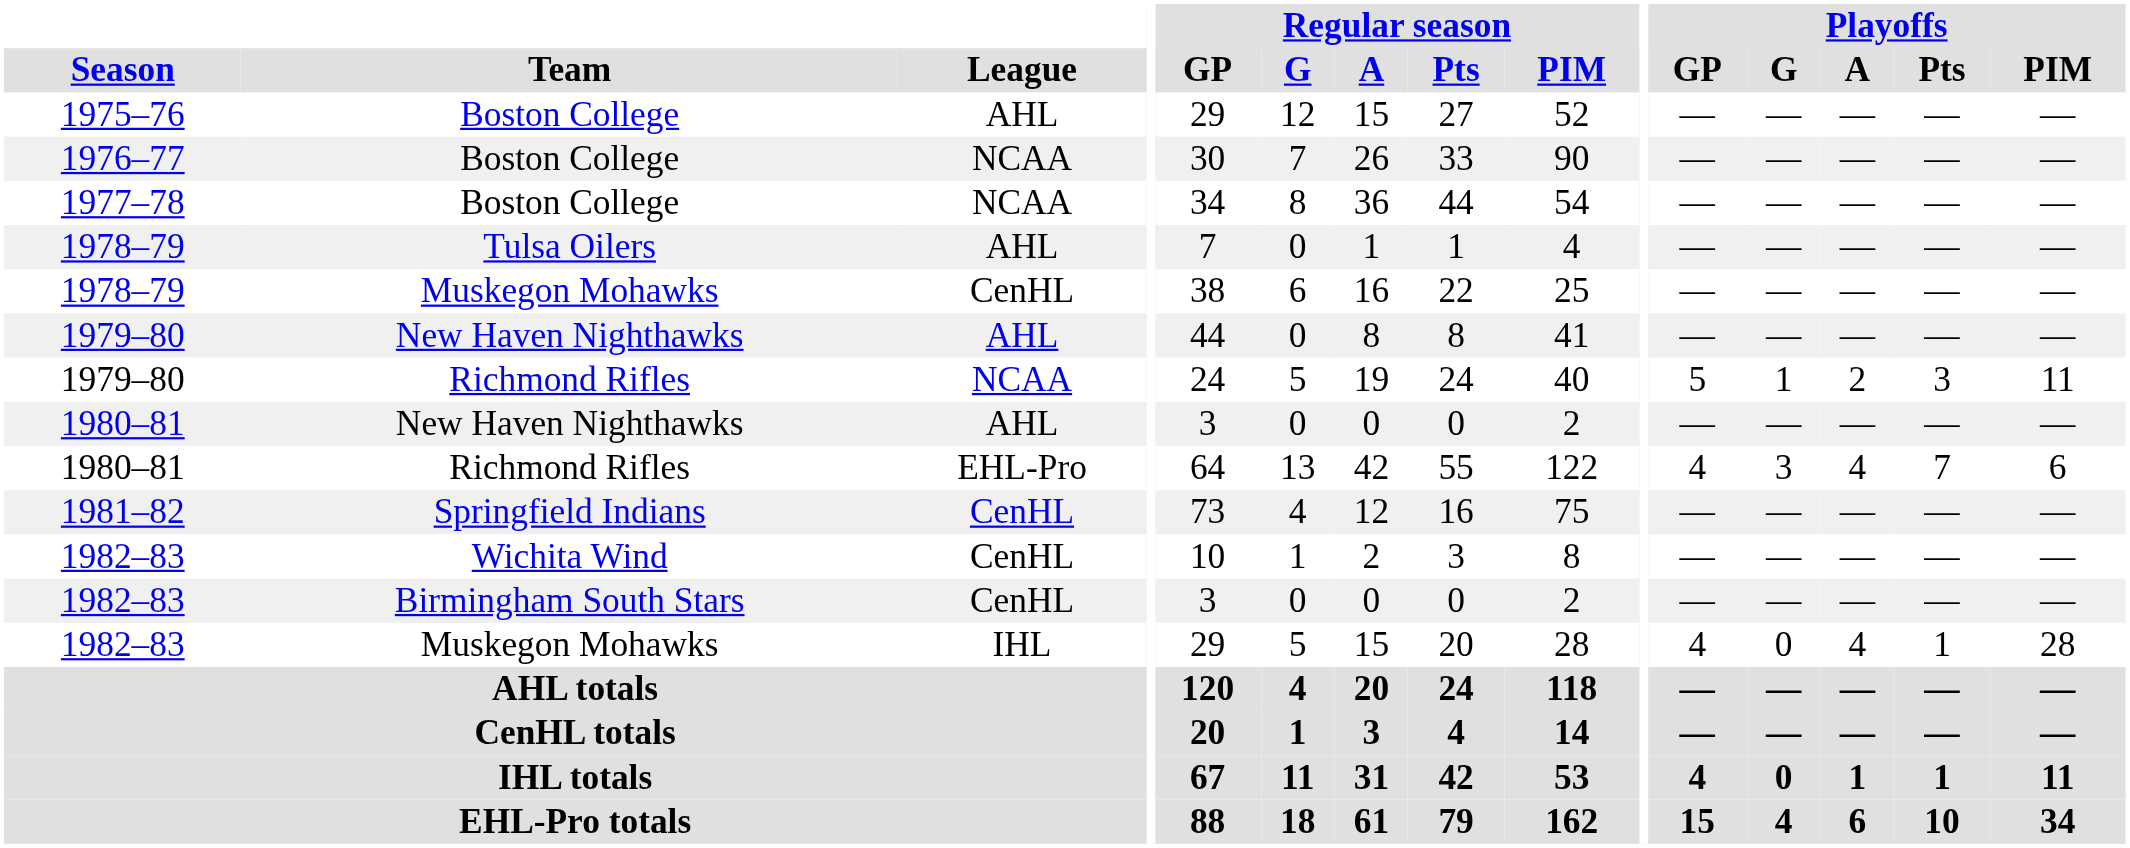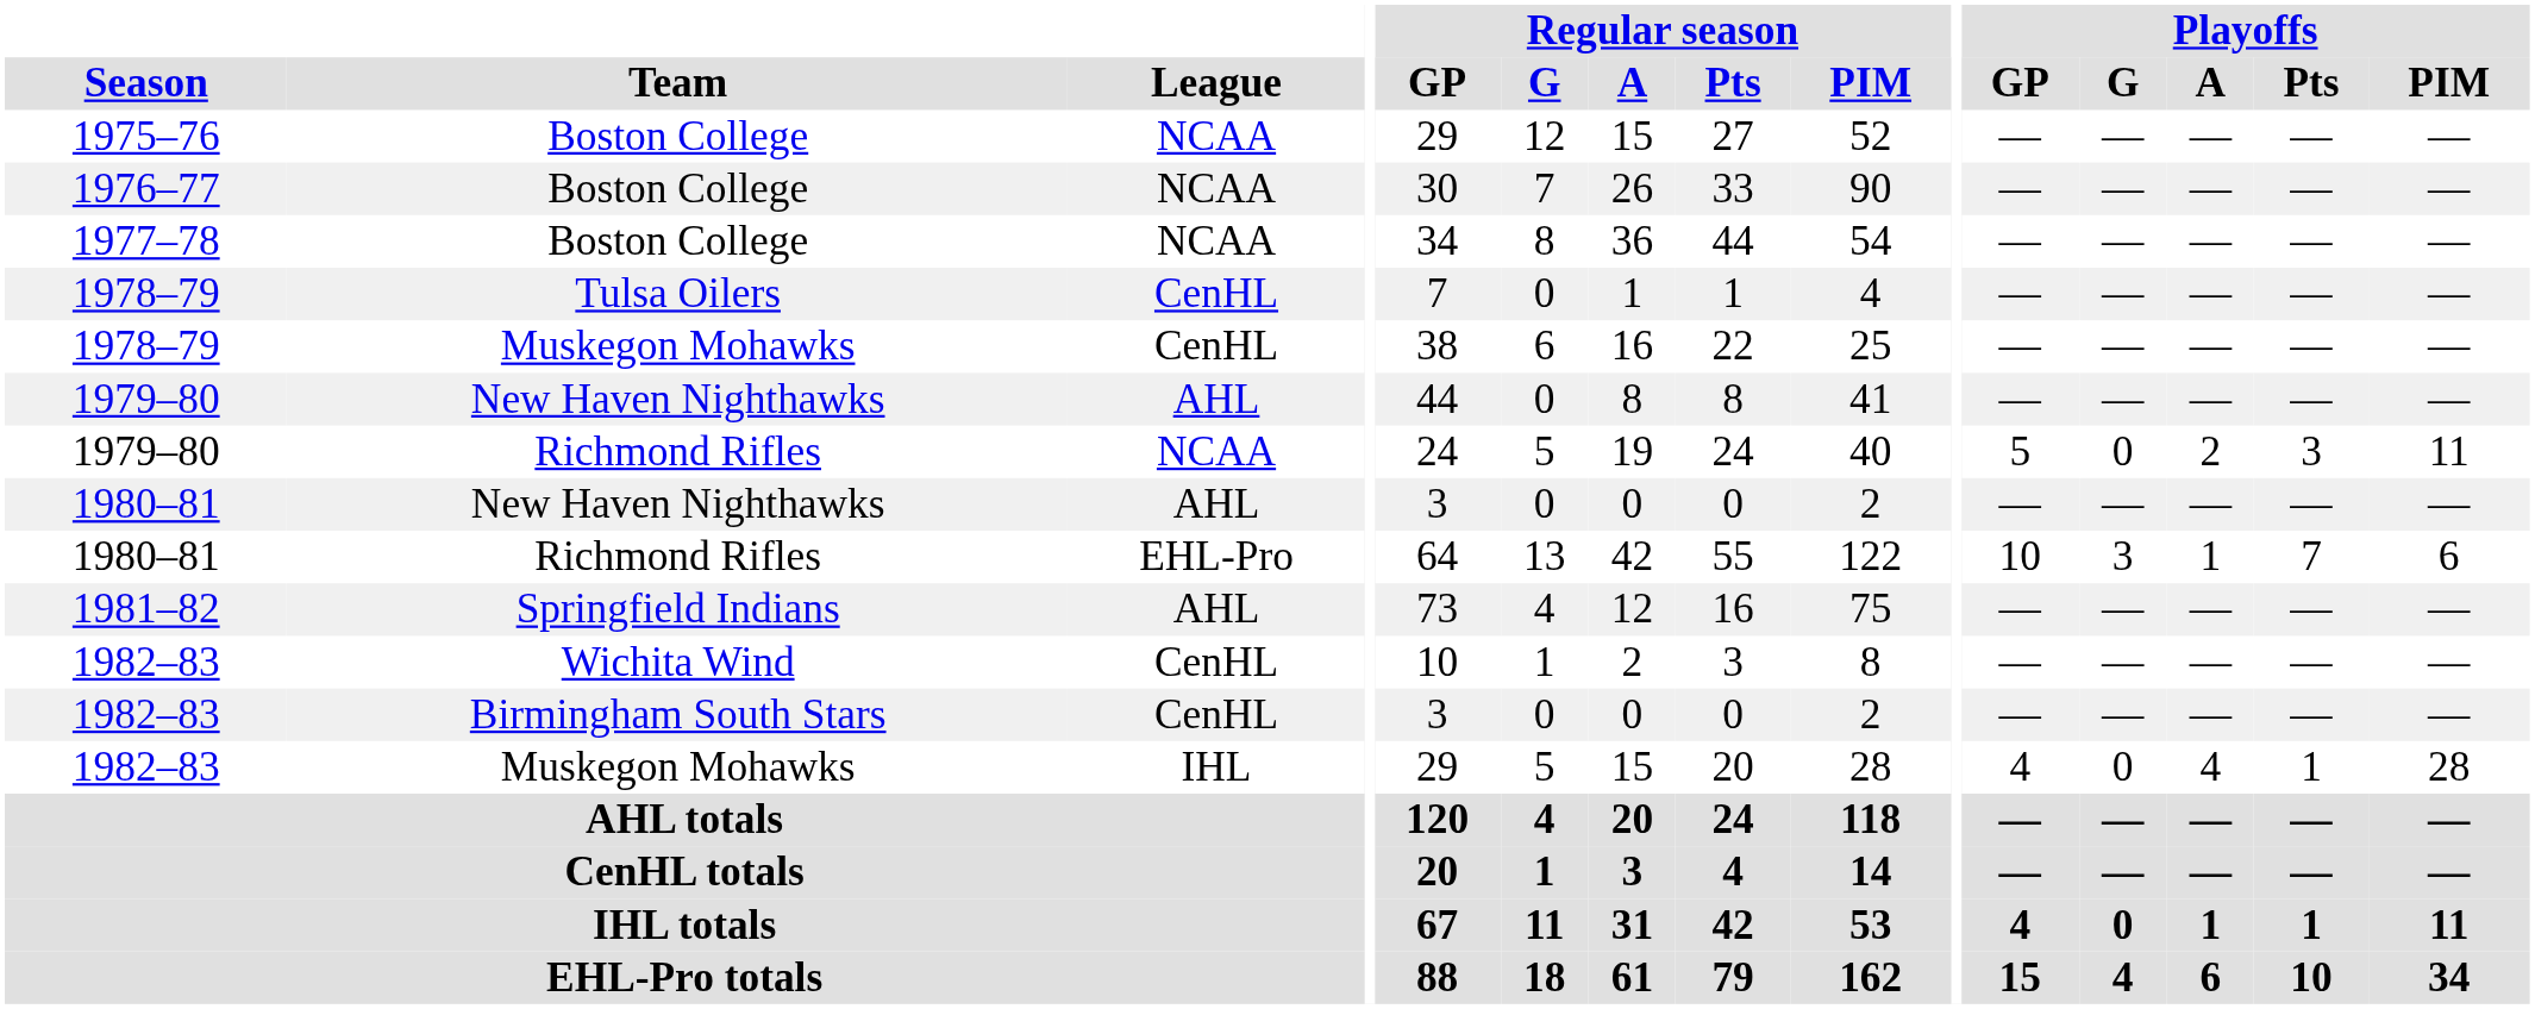1975–76 | League: AHL -> NCAA
1978–79 / Tulsa Oilers | League: AHL -> CenHL
1979–80 / Richmond Rifles | Playoffs / G: 1 -> 0
1980–81 / Richmond Rifles | Playoffs / GP: 4 -> 10
1980–81 / Richmond Rifles | Playoffs / A: 4 -> 1
1981–82 | League: CenHL -> AHL
